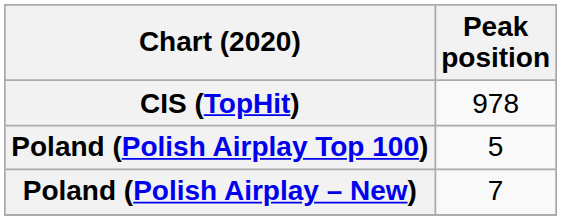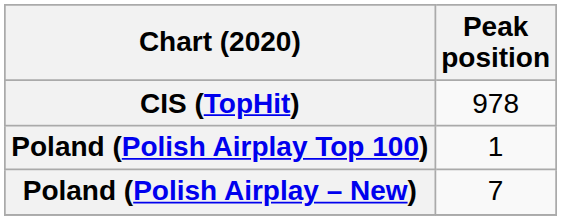Poland (Polish Airplay Top 100) | Peak position: 5 -> 1
